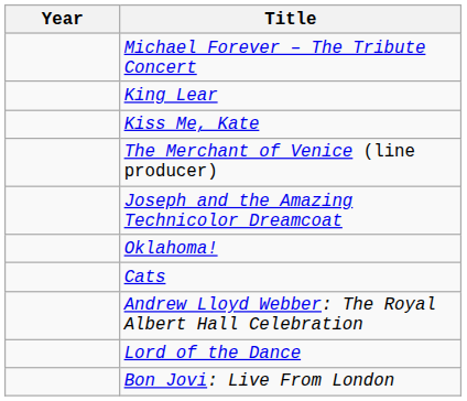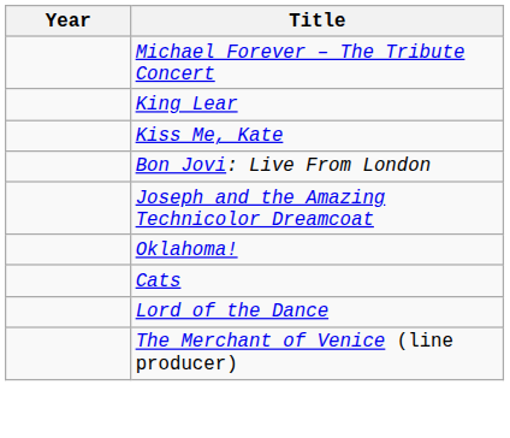rows swapped: The Merchant of Venice (line producer) <-> Bon Jovi: Live From London
- row: Andrew Lloyd Webber: The Royal Albert Hall Celebration
